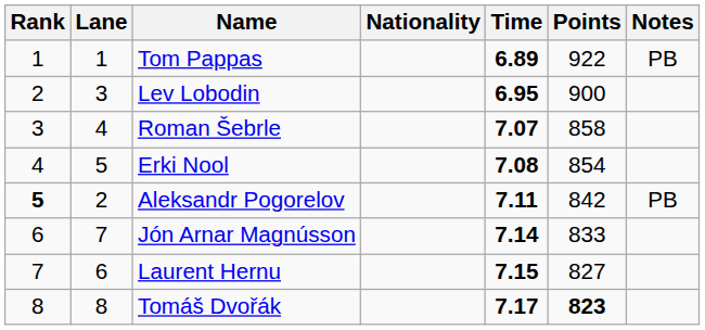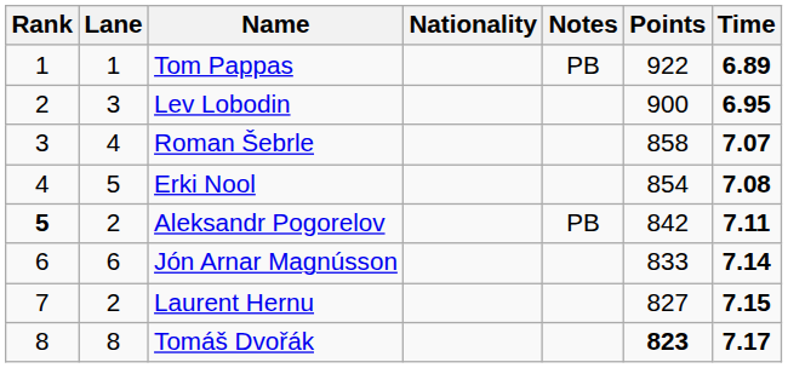columns swapped: Time <-> Notes
Jón Arnar Magnússon | Lane: 7 -> 6
Laurent Hernu | Lane: 6 -> 2
